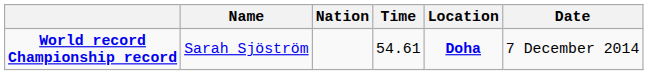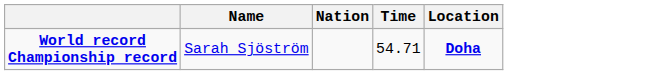- column: Date | 7 December 2014
World record Championship record | Time: 54.61 -> 54.71
